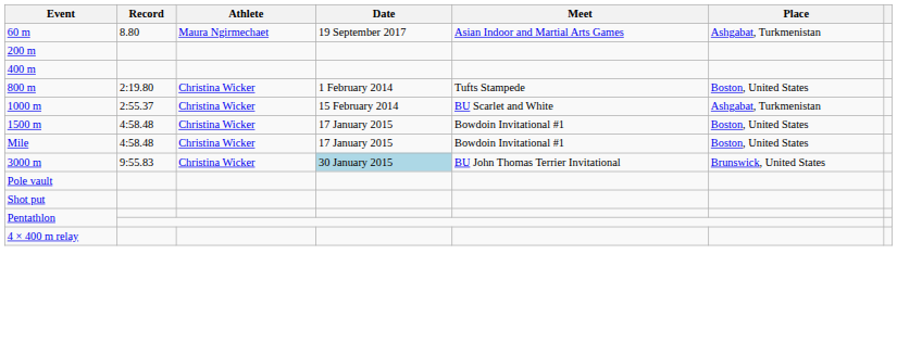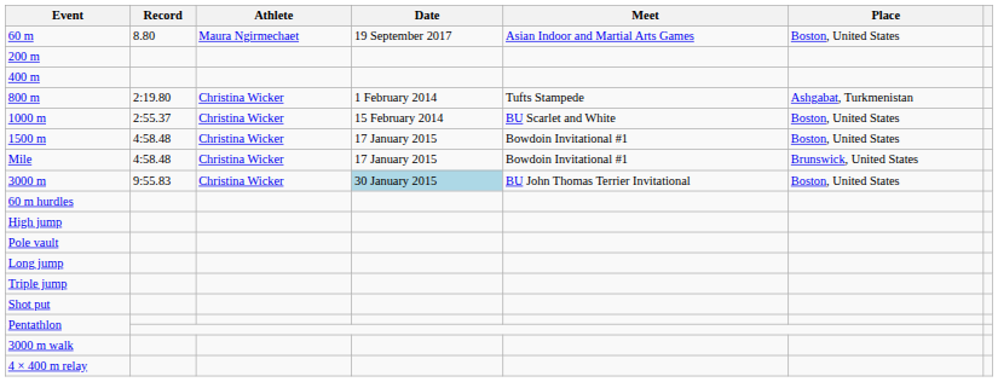60 m | Place: Ashgabat, Turkmenistan -> Boston, United States
800 m | Place: Boston, United States -> Ashgabat, Turkmenistan
1000 m | Place: Ashgabat, Turkmenistan -> Boston, United States
Mile | Place: Boston, United States -> Brunswick, United States
3000 m | Place: Brunswick, United States -> Boston, United States
+ row: 60 m hurdles
+ row: High jump
+ row: Long jump
+ row: Triple jump
+ row: 3000 m walk
